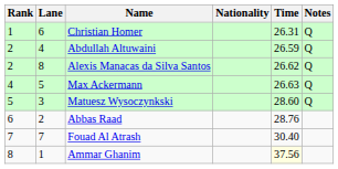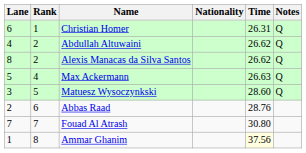columns swapped: Rank <-> Lane
Abdullah Altuwaini | Time: 26.59 -> 26.62
Fouad Al Atrash | Time: 30.40 -> 30.80
